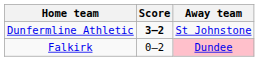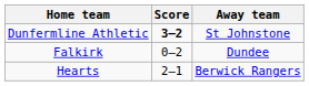Falkirk | Away team: pink background -> no background
+ row: Hearts | 2–1 | Berwick Rangers
